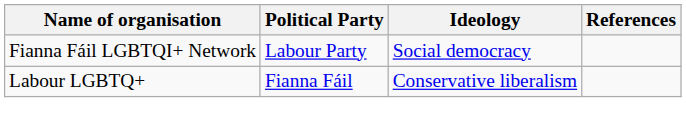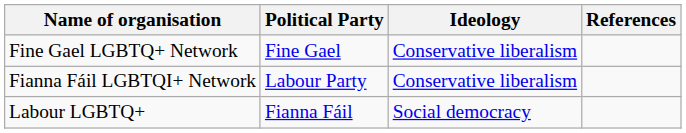+ row: Fine Gael LGBTQ+ Network | Fine Gael | Conservative liberalism
Fianna Fáil LGBTQI+ Network | Ideology: Social democracy -> Conservative liberalism
Labour LGBTQ+ | Ideology: Conservative liberalism -> Social democracy
